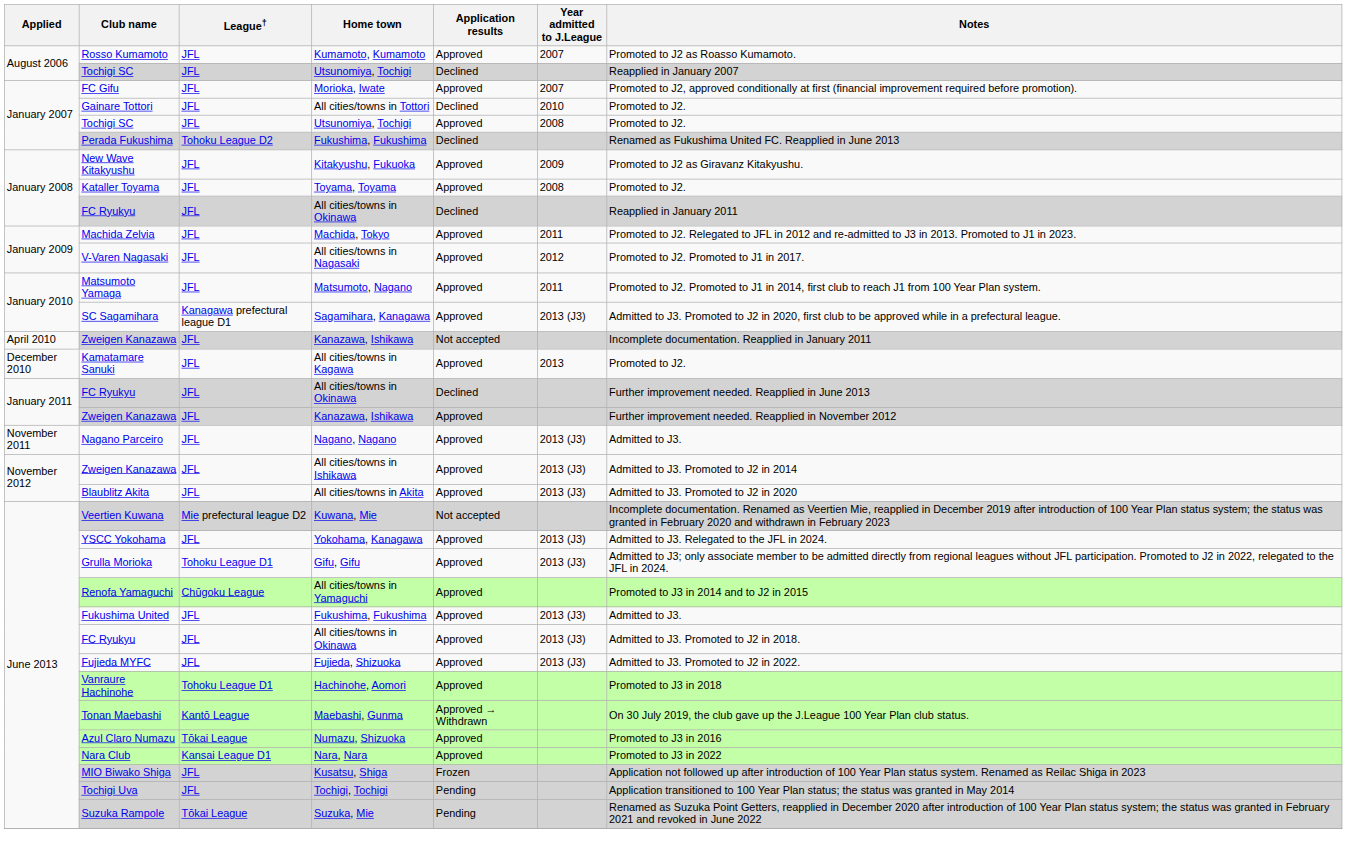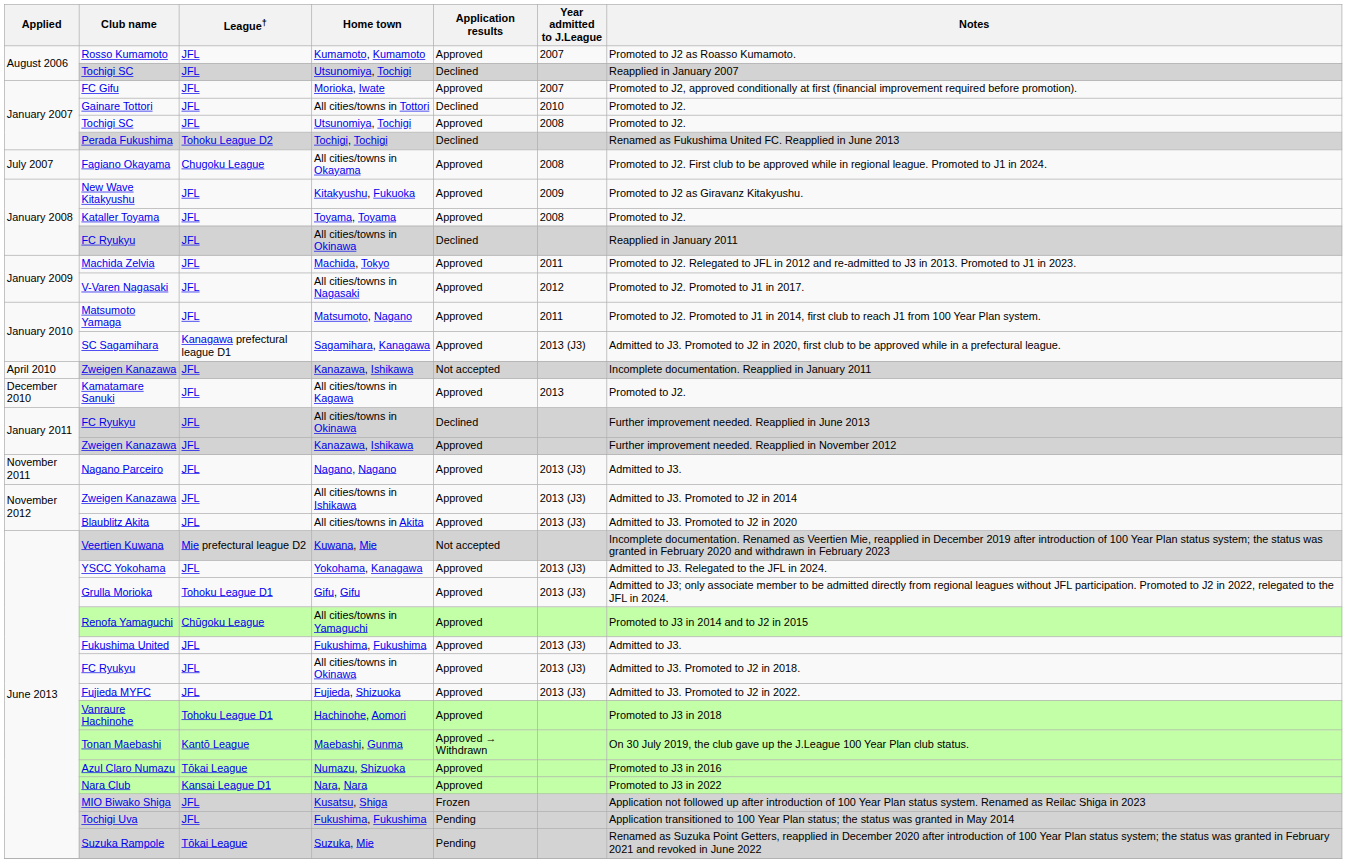Perada Fukushima | Home town: Fukushima, Fukushima -> Tochigi, Tochigi
+ row: July 2007 | Fagiano Okayama | Chugoku League | All cities/towns in Okayama | Approved | 2008 | Promoted to J2. First club to be approved while in regional league. Promoted to J1 in 2024.
Tochigi Uva | Home town: Tochigi, Tochigi -> Fukushima, Fukushima
